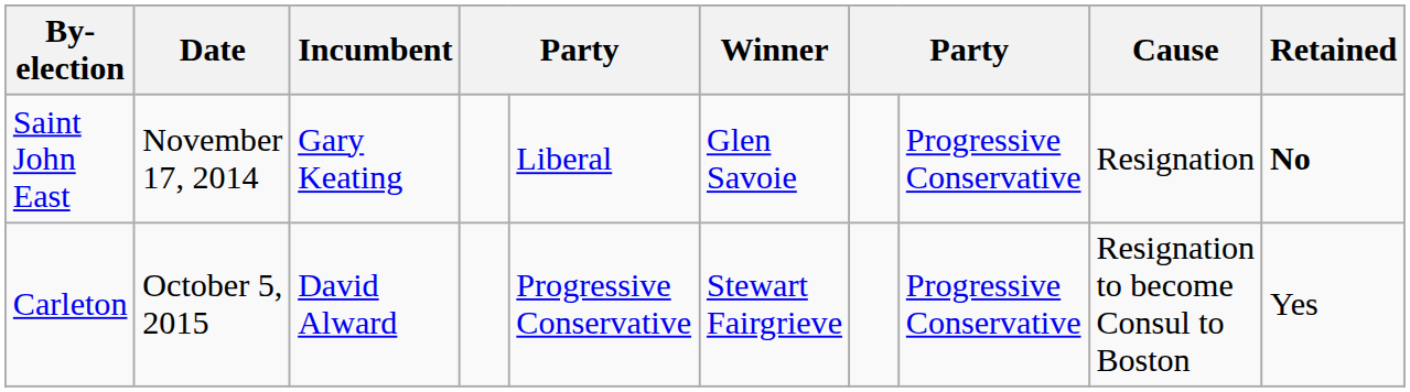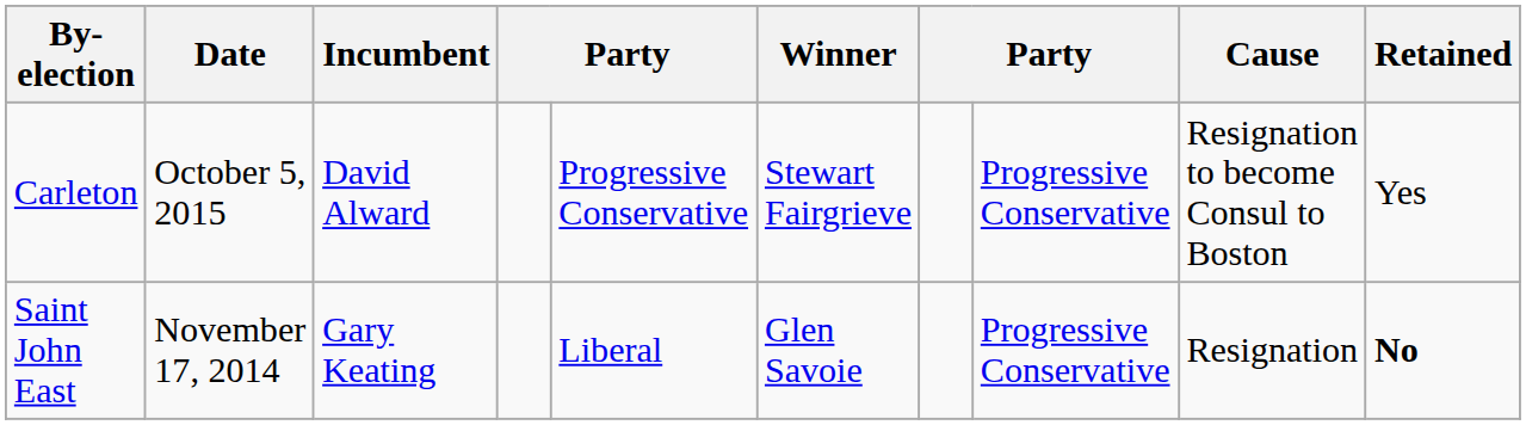rows swapped: Carleton <-> Saint John East
